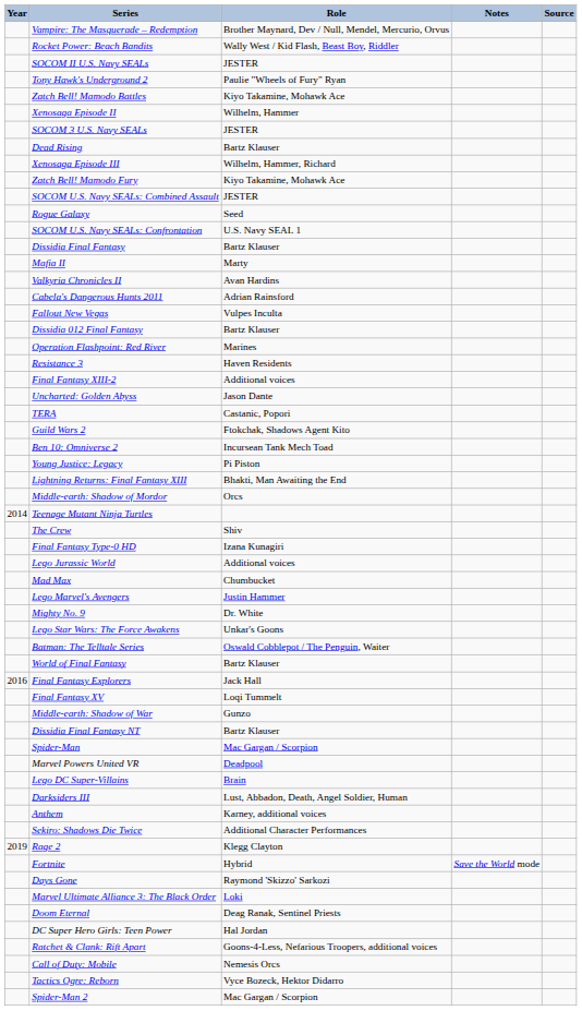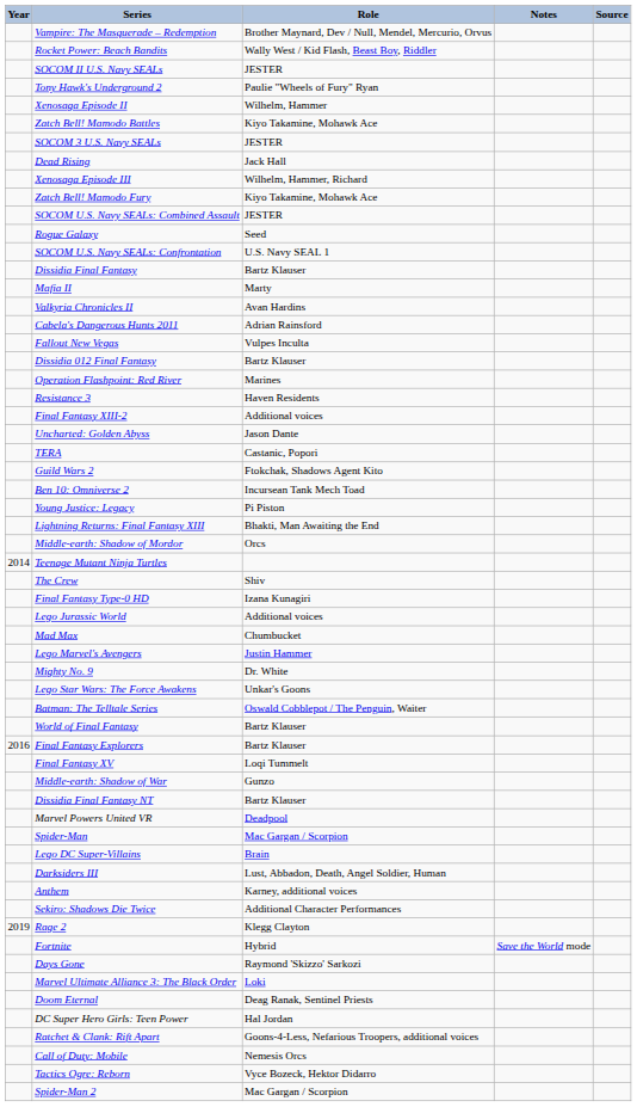rows swapped: Xenosaga Episode II <-> Zatch Bell! Mamodo Battles
Dead Rising | Role: Bartz Klauser -> Jack Hall
Final Fantasy Explorers | Role: Jack Hall -> Bartz Klauser
rows swapped: Marvel Powers United VR <-> Spider-Man
